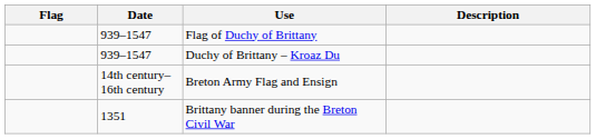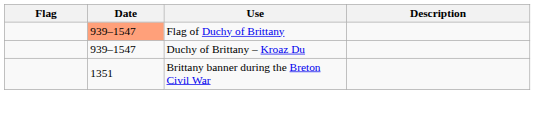Flag of Duchy of Brittany | Date: no background -> lightsalmon background
- row: 14th century–16th century | Breton Army Flag and Ensign
